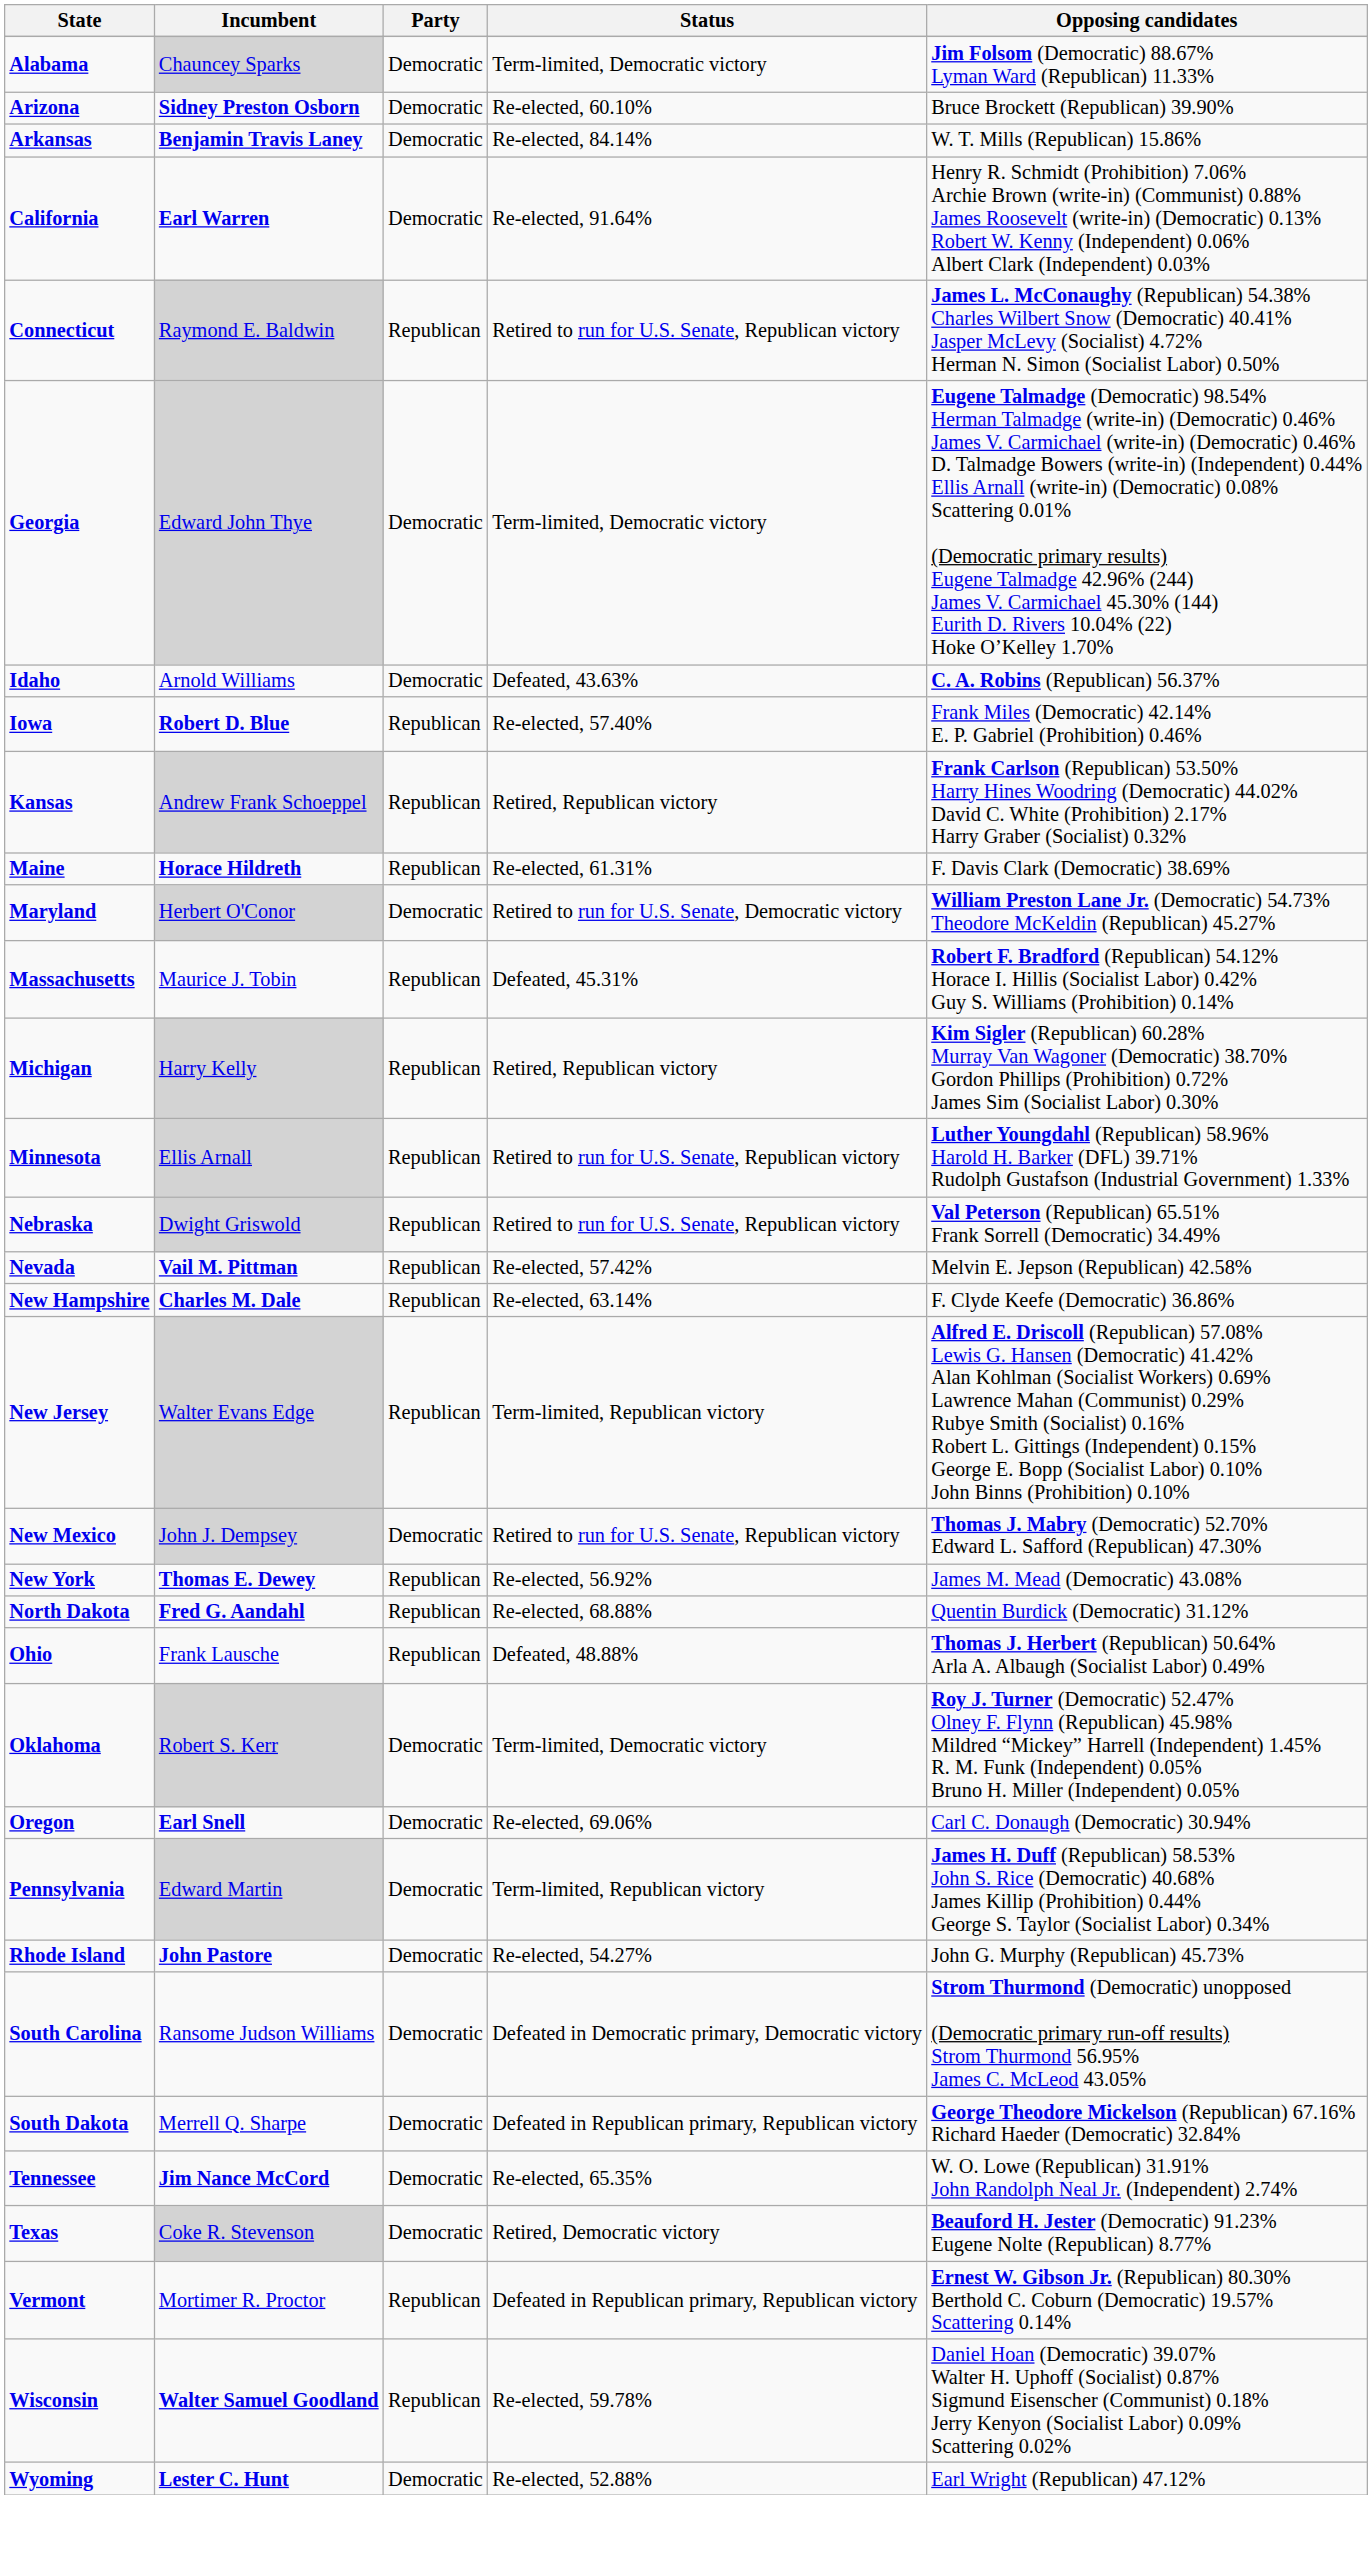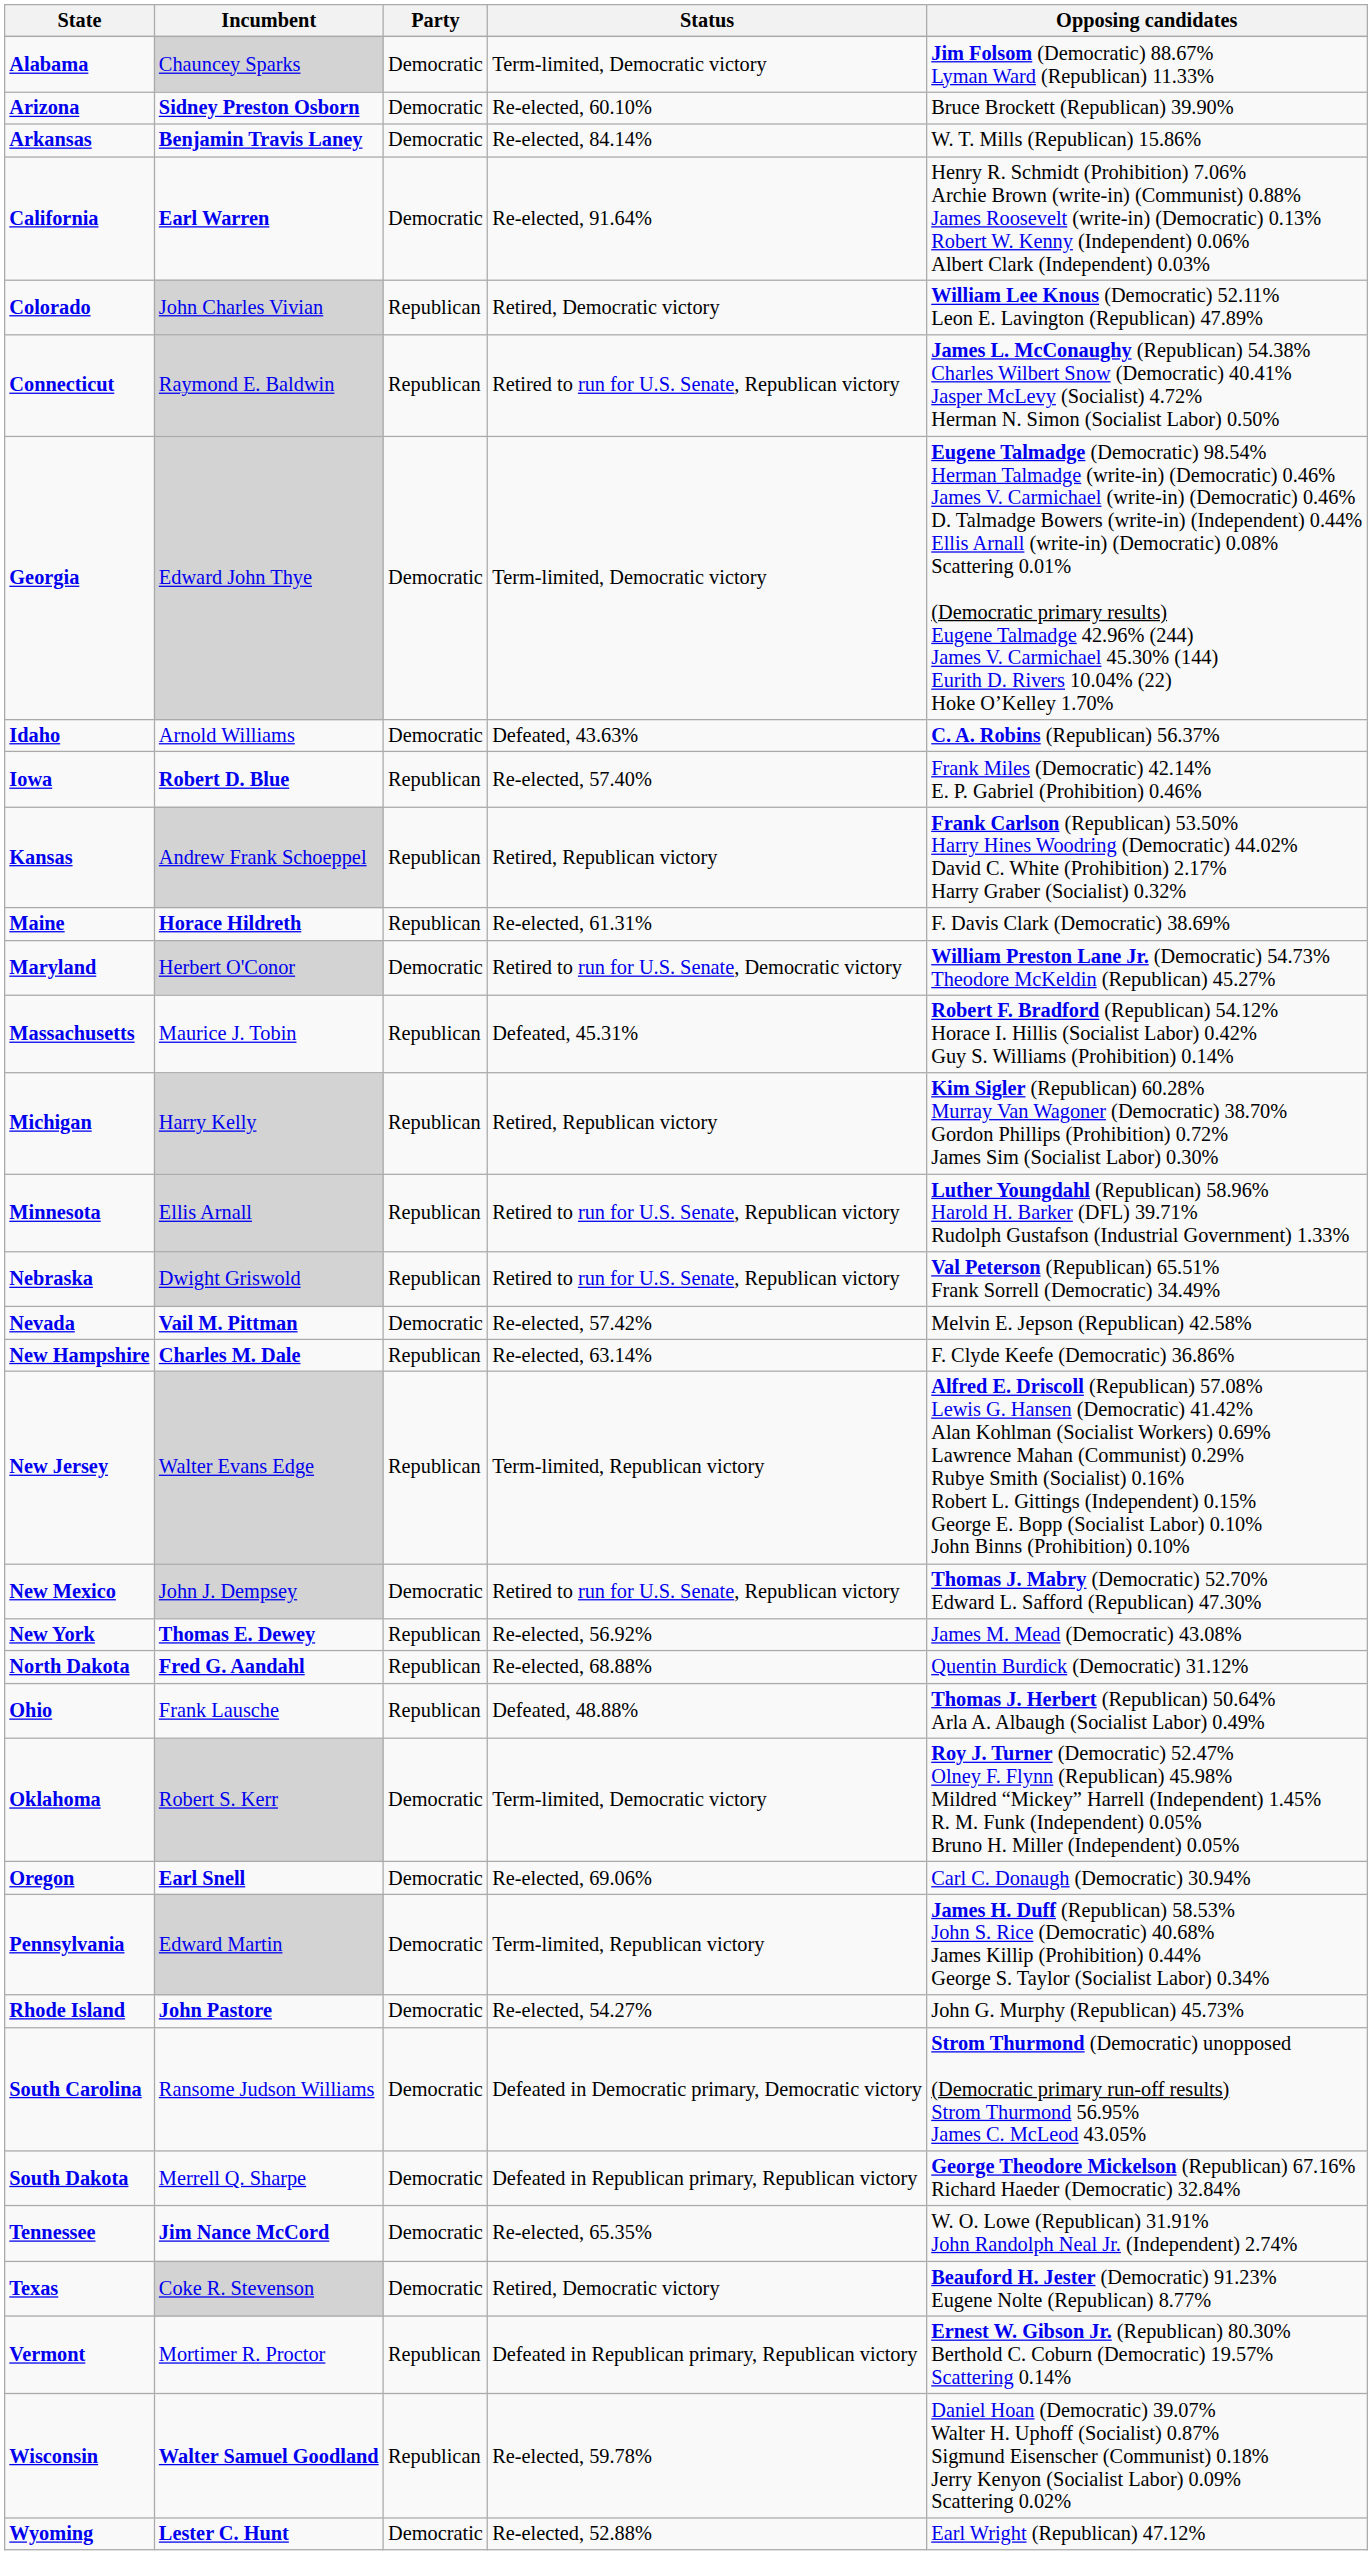+ row: Colorado | John Charles Vivian | Republican | Retired, Democratic victory | William Lee Knous (Democratic) 52.11% Leon E. Lavington (Republican) 47.89%
Nevada | Party: Republican -> Democratic
